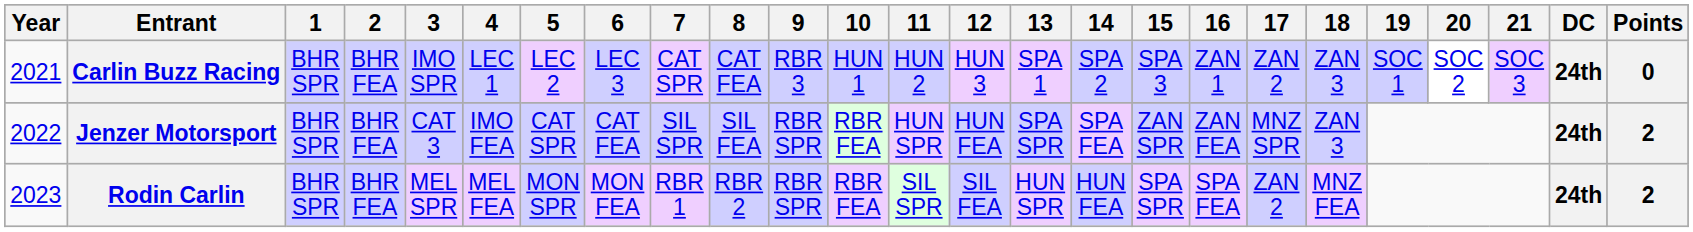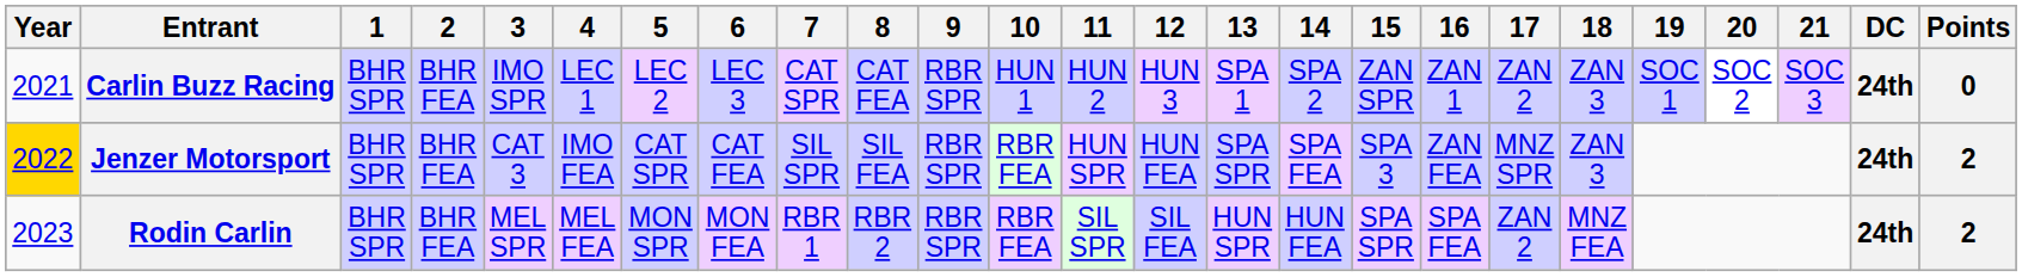Carlin Buzz Racing | 9: RBR 3 -> RBR SPR
Carlin Buzz Racing | 15: SPA 3 -> ZAN SPR
Jenzer Motorsport | Year: no background -> gold background
Jenzer Motorsport | 15: ZAN SPR -> SPA 3
